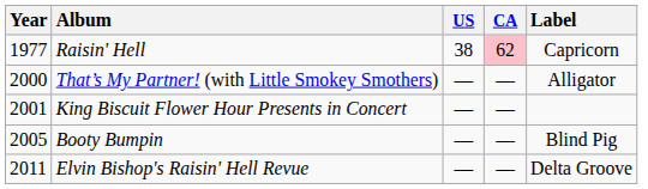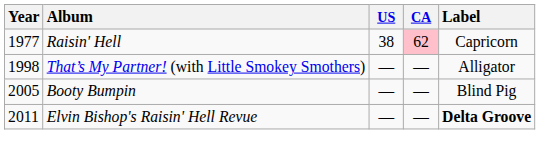That’s My Partner! (with Little Smokey Smothers) | Year: 2000 -> 1998
- row: 2001 | King Biscuit Flower Hour Presents in Concert | — | —
Elvin Bishop's Raisin' Hell Revue | Label: normal -> bold
